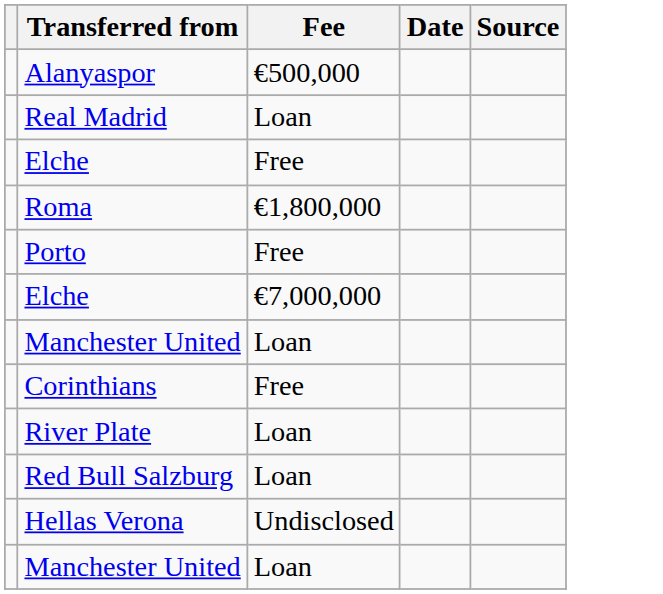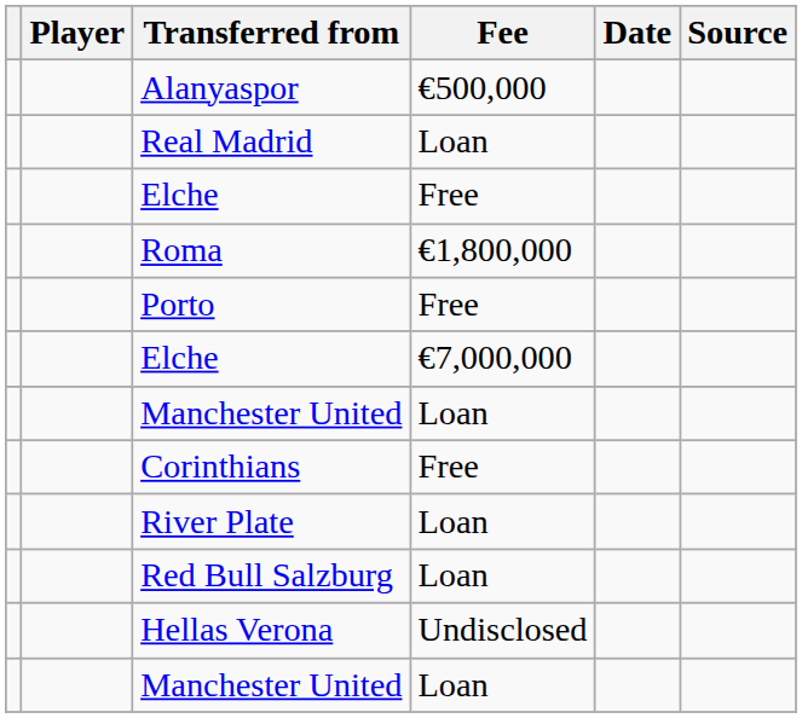+ column: Player
